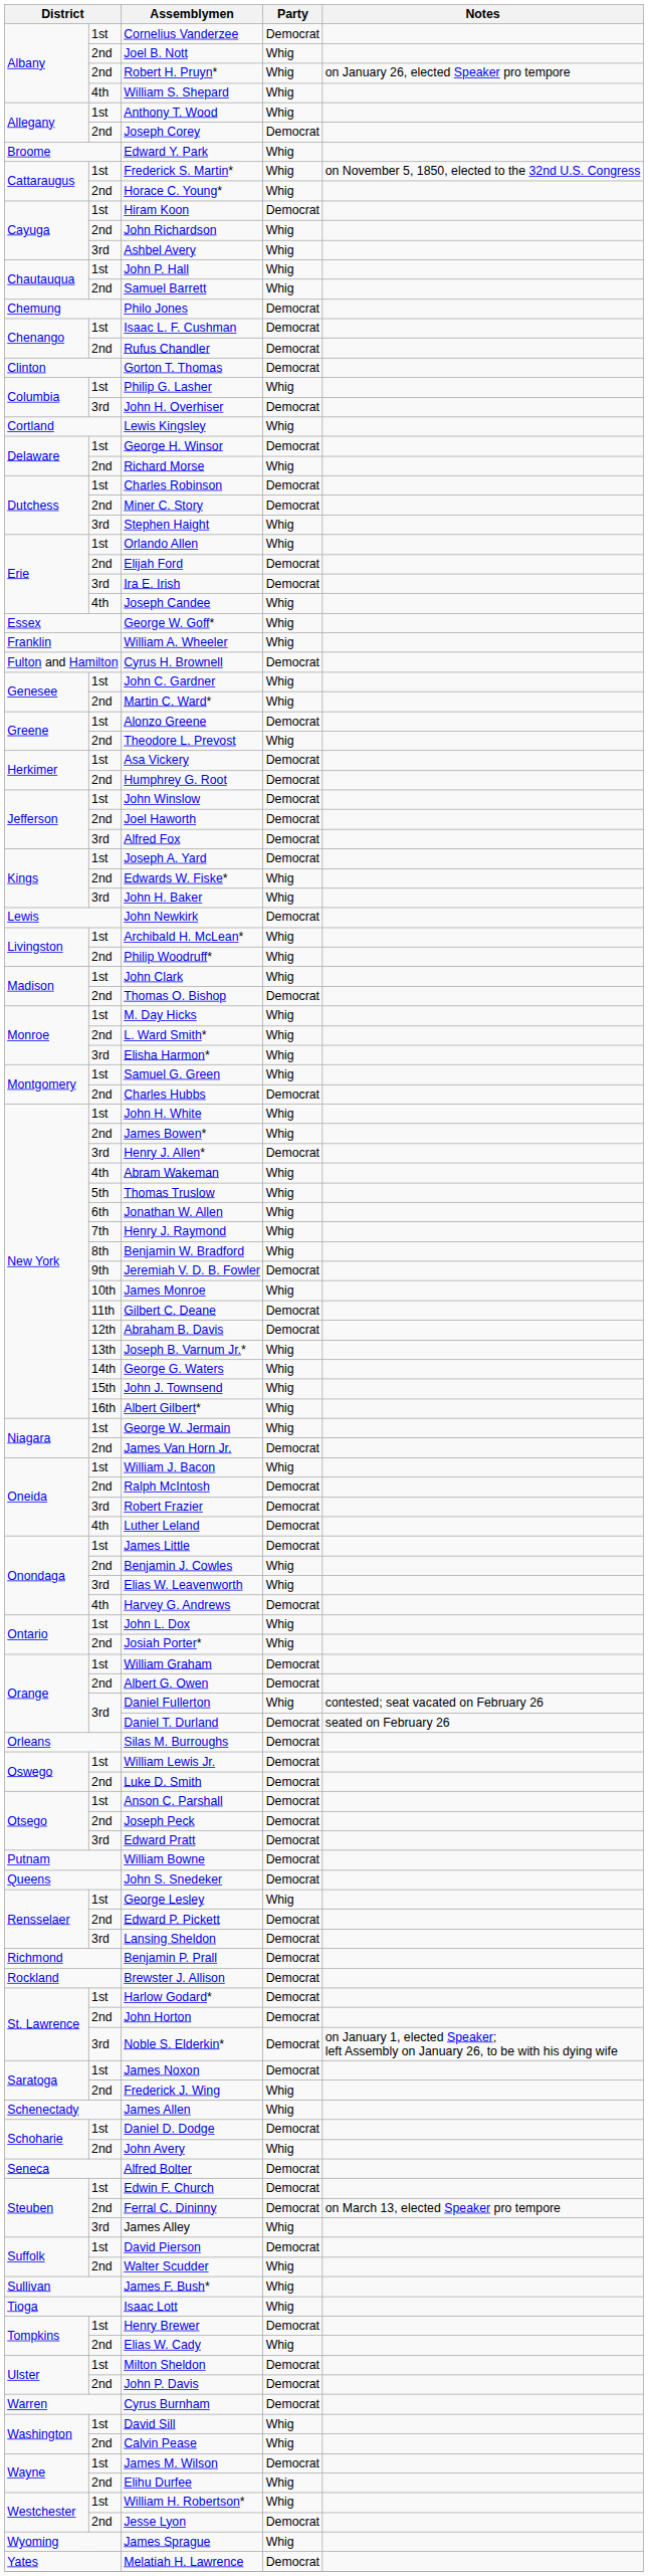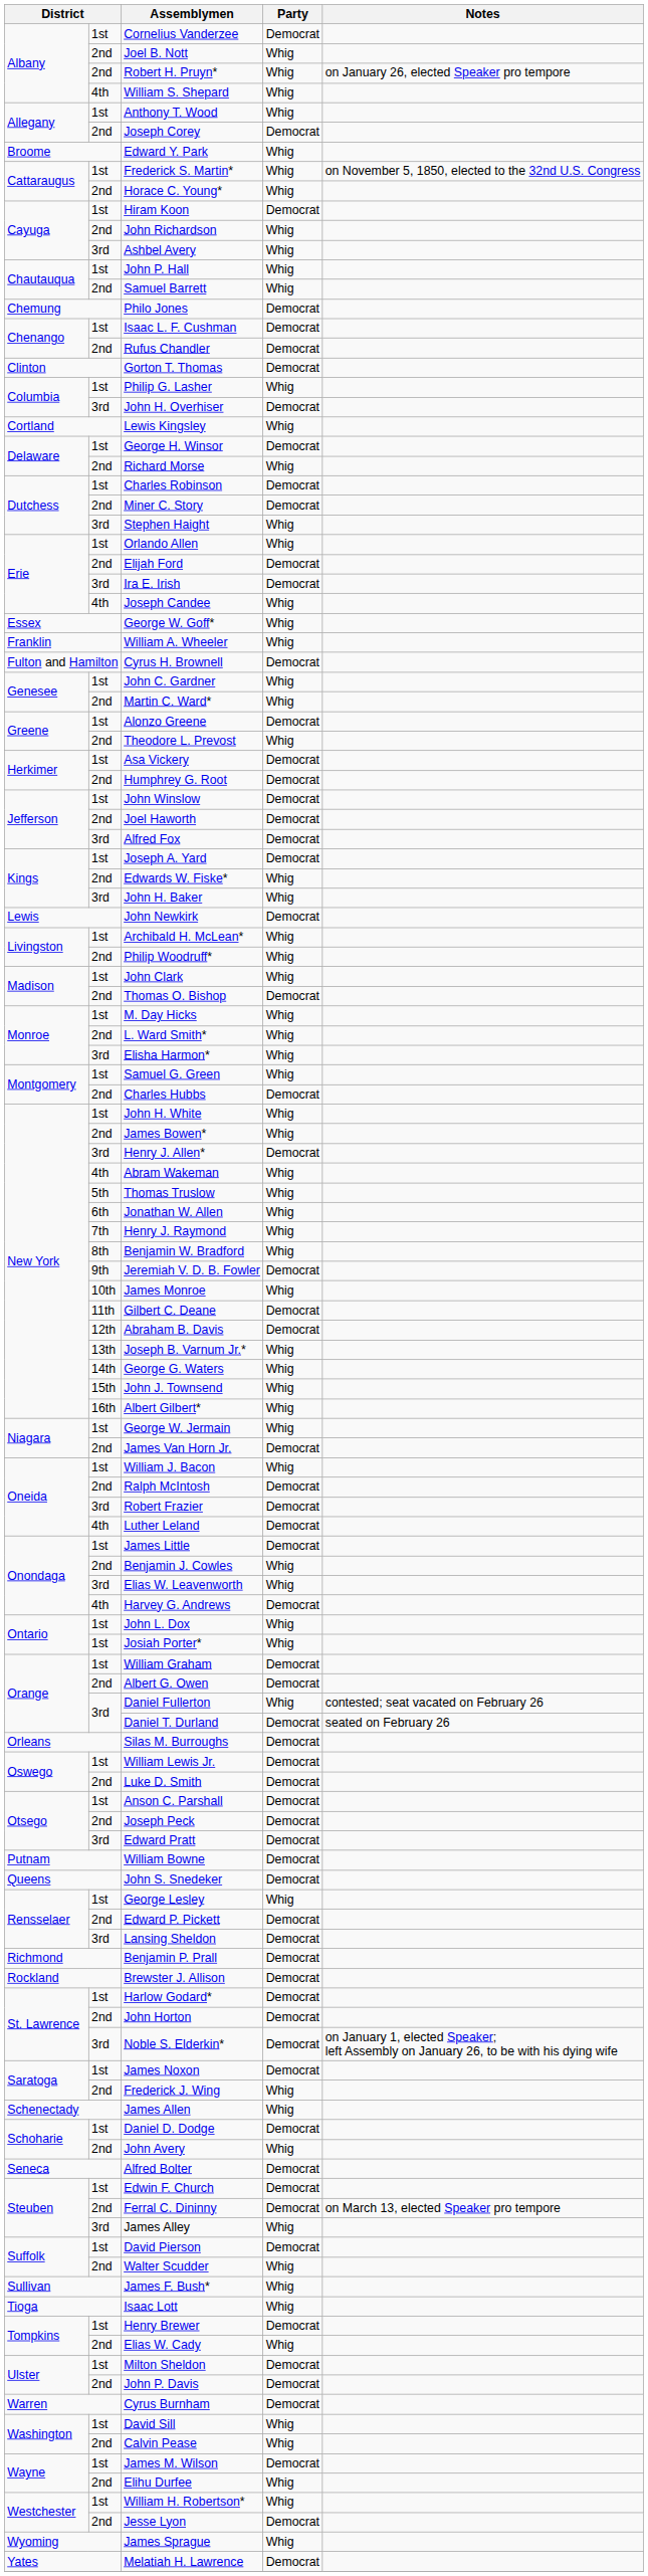Josiah Porter* | column 2: 2nd -> 1st
